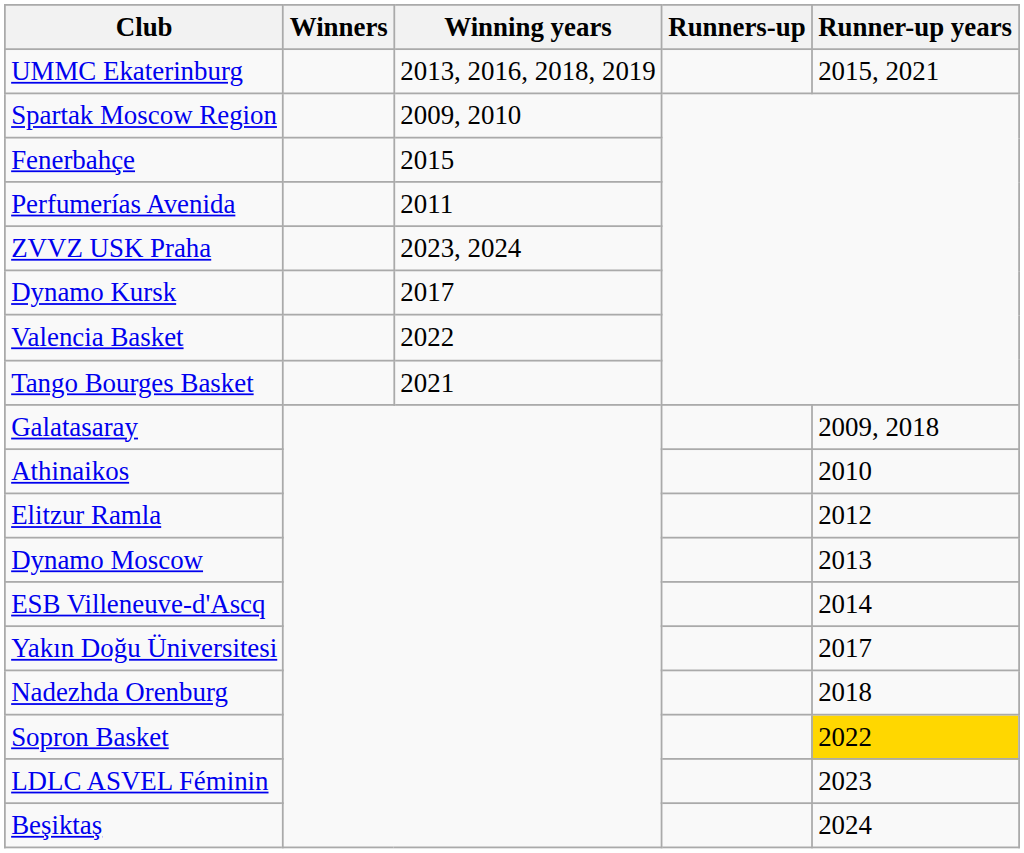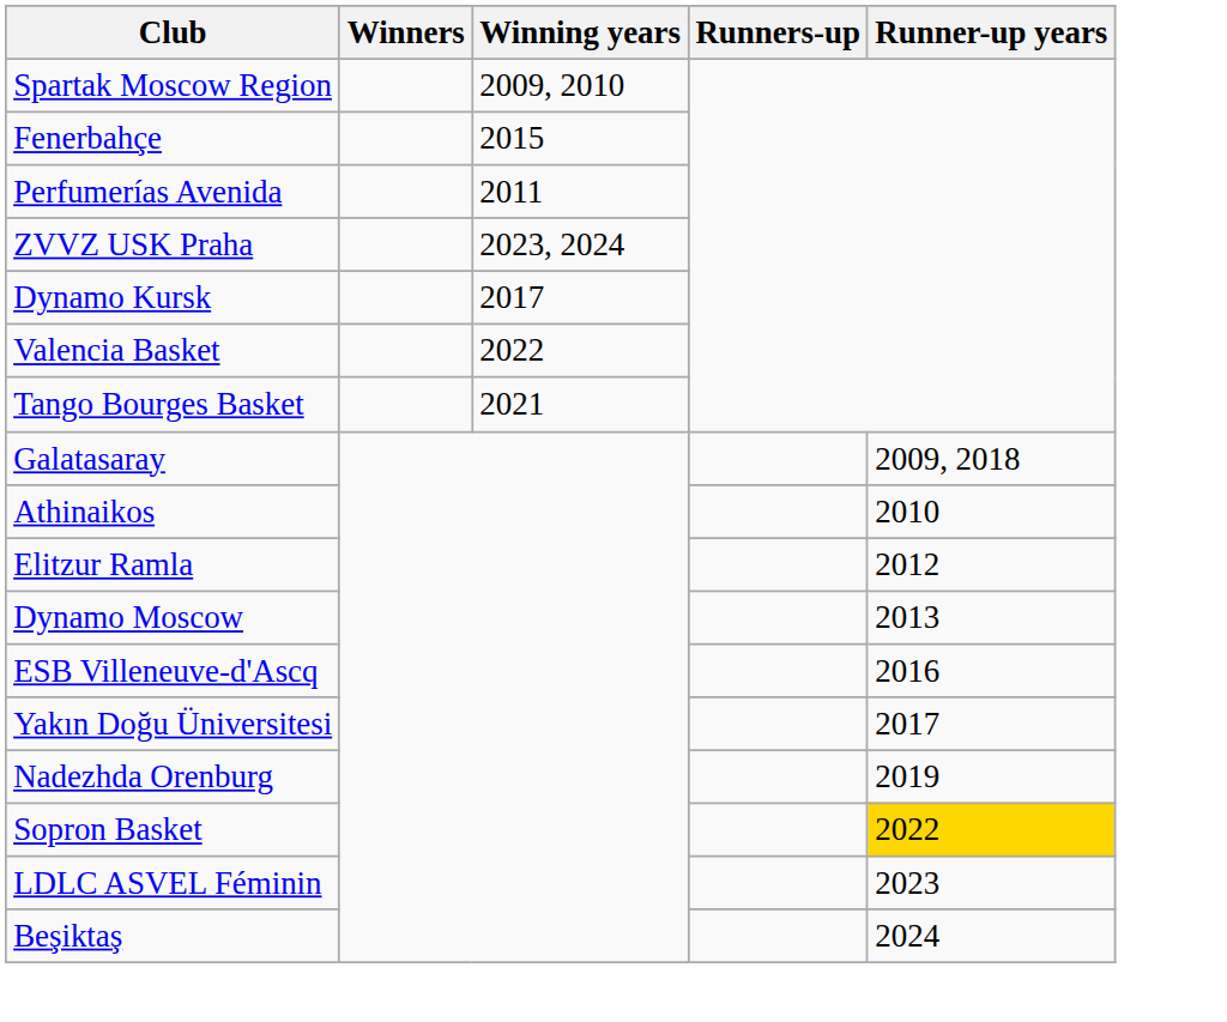- row: UMMC Ekaterinburg | 2013, 2016, 2018, 2019 | 2015, 2021
ESB Villeneuve-d'Ascq | Runner-up years: 2014 -> 2016
Nadezhda Orenburg | Runner-up years: 2018 -> 2019
